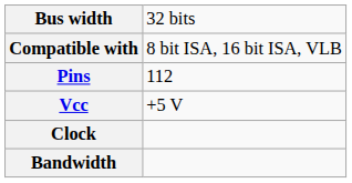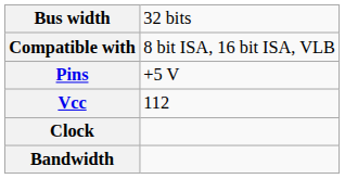Pins | column 2: 112 -> +5 V
Vcc | column 2: +5 V -> 112
